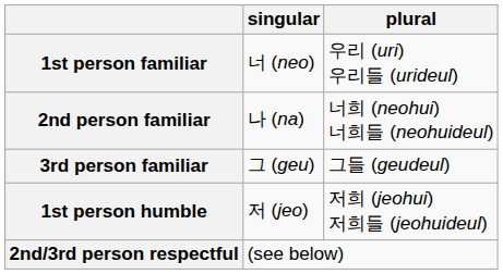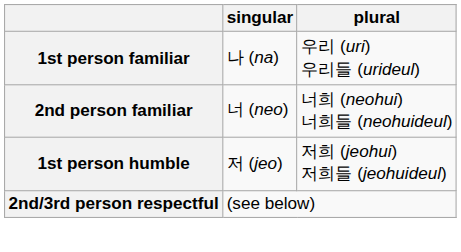1st person familiar | singular: 너 (neo) -> 나 (na)
2nd person familiar | singular: 나 (na) -> 너 (neo)
- row: 3rd person familiar | 그 (geu) | 그들 (geudeul)
